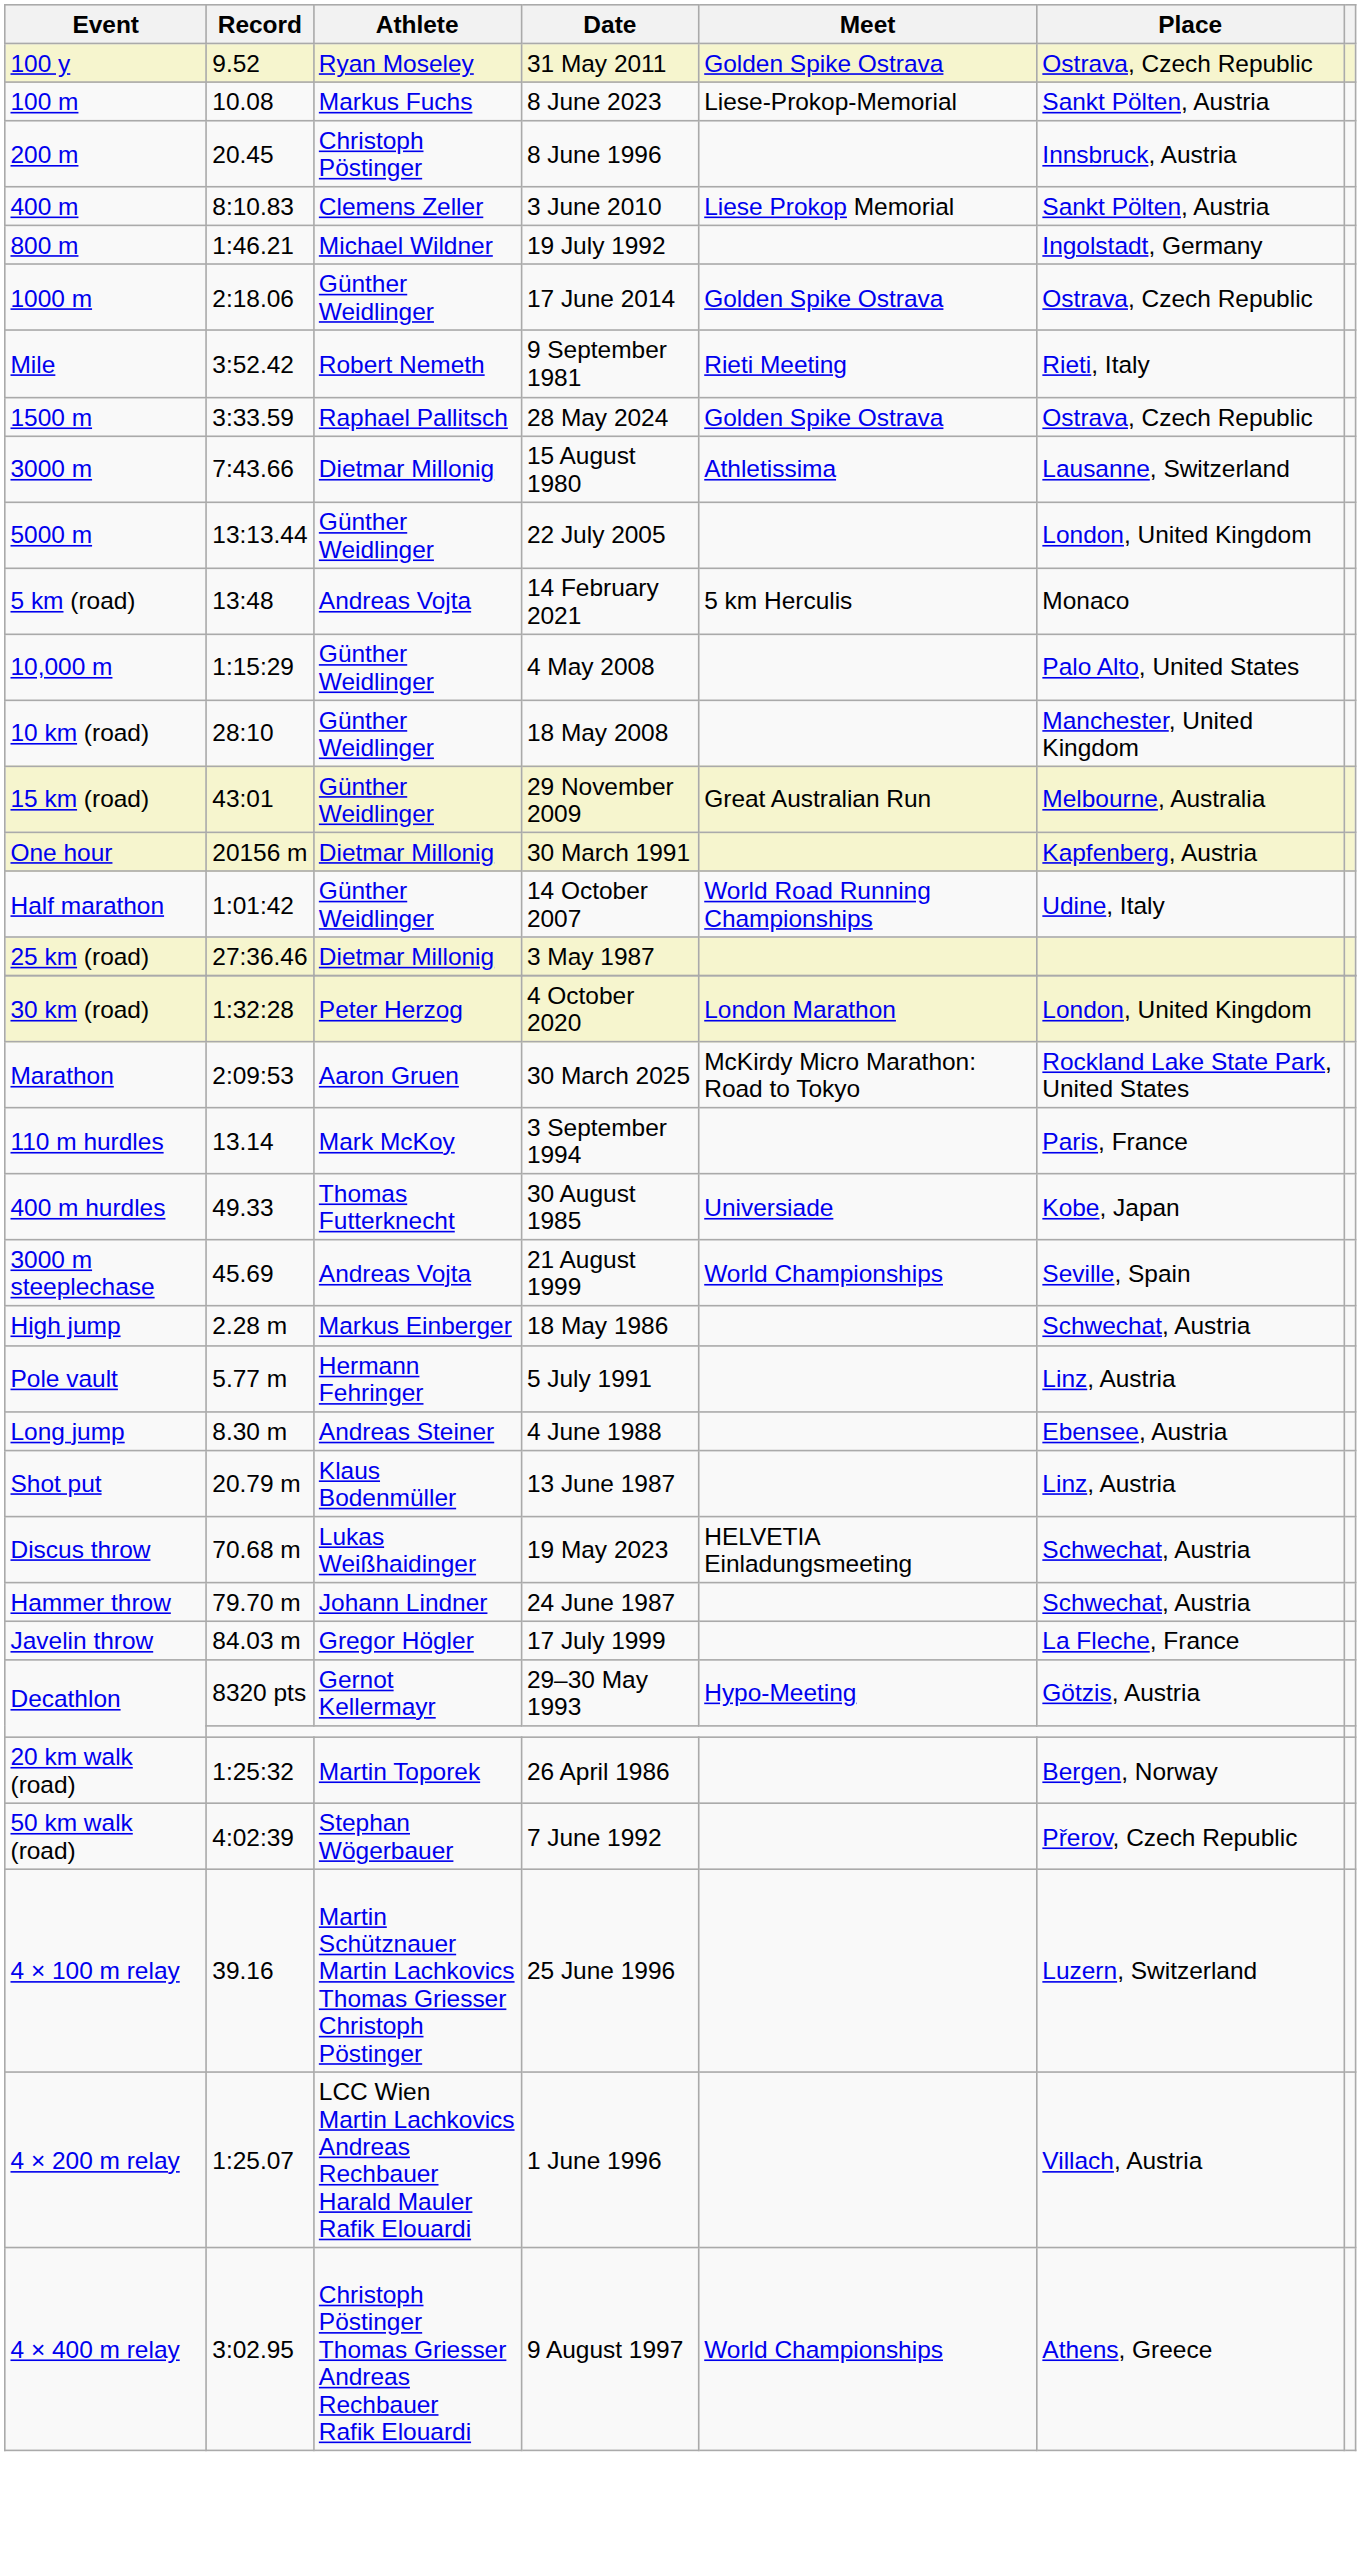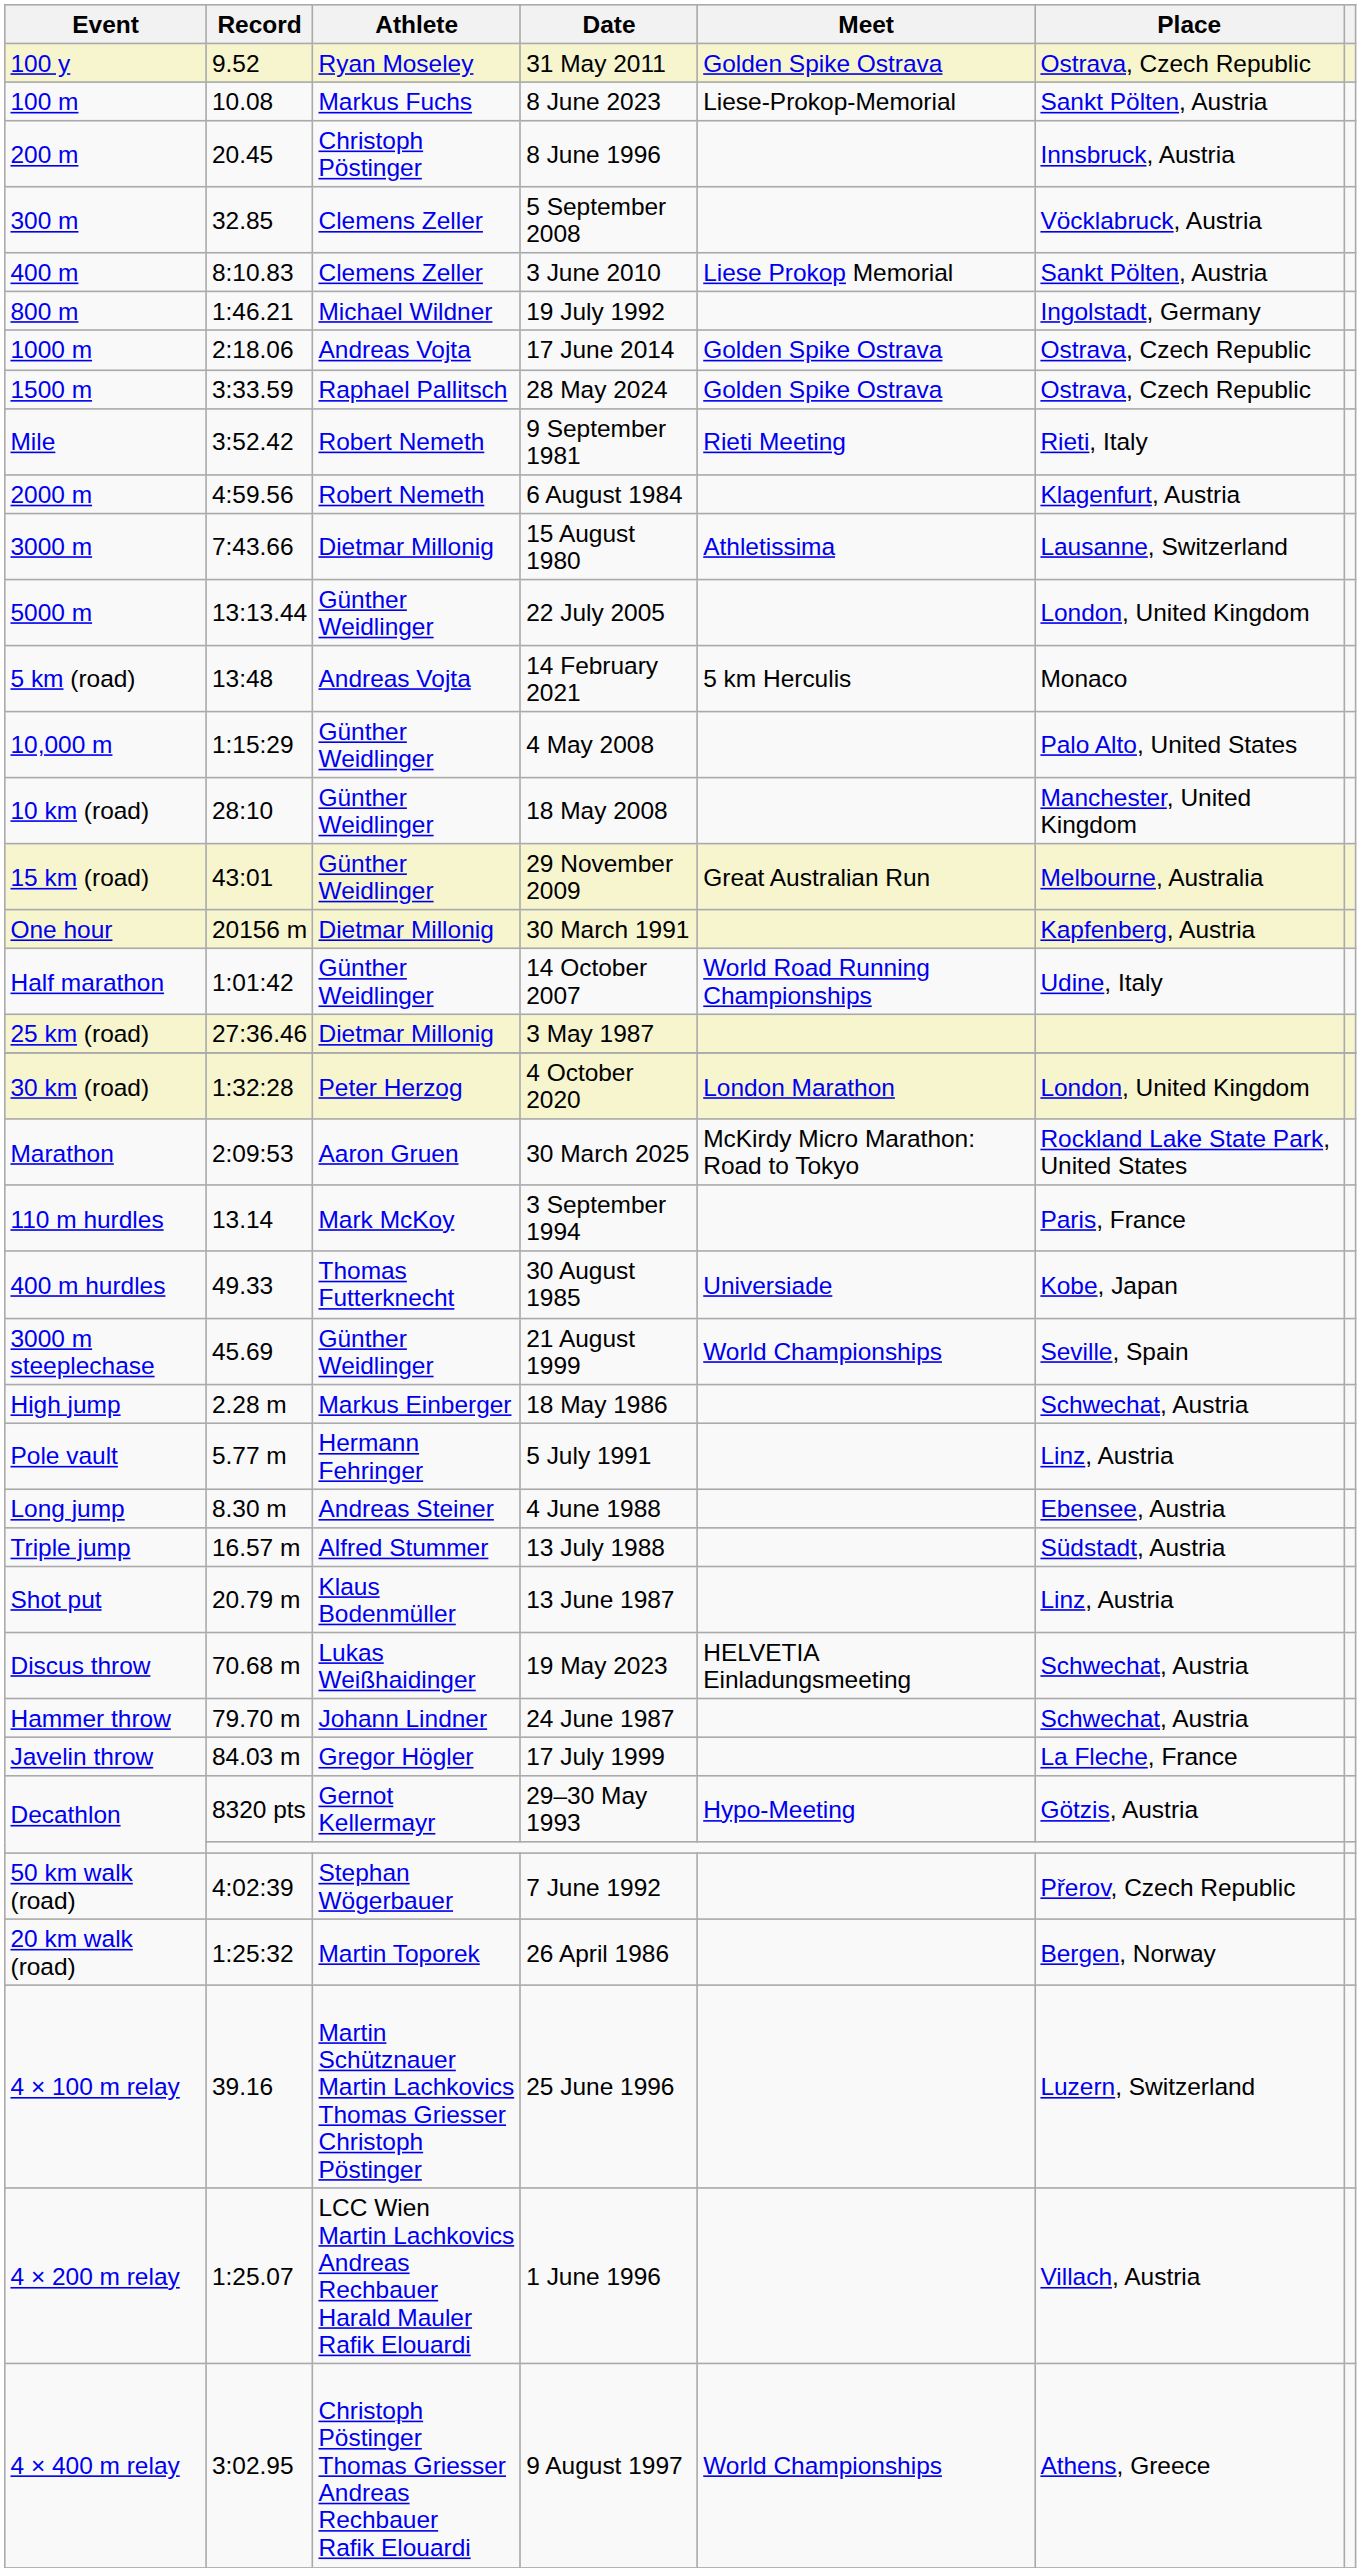+ row: 300 m | 32.85 | Clemens Zeller | 5 September 2008 | Vöcklabruck, Austria
17 June 2014 | Athlete: Günther Weidlinger -> Andreas Vojta
rows swapped: 28 May 2024 <-> 9 September 1981
+ row: 2000 m | 4:59.56 | Robert Nemeth | 6 August 1984 | Klagenfurt, Austria
21 August 1999 | Athlete: Andreas Vojta -> Günther Weidlinger
+ row: Triple jump | 16.57 m | Alfred Stummer | 13 July 1988 | Südstadt, Austria
rows swapped: 26 April 1986 <-> 7 June 1992
